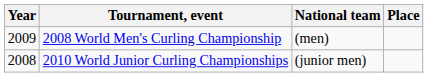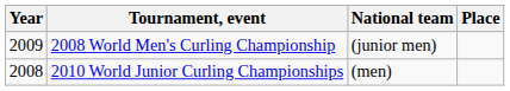2008 World Men's Curling Championship | National team: (men) -> (junior men)
2010 World Junior Curling Championships | National team: (junior men) -> (men)
